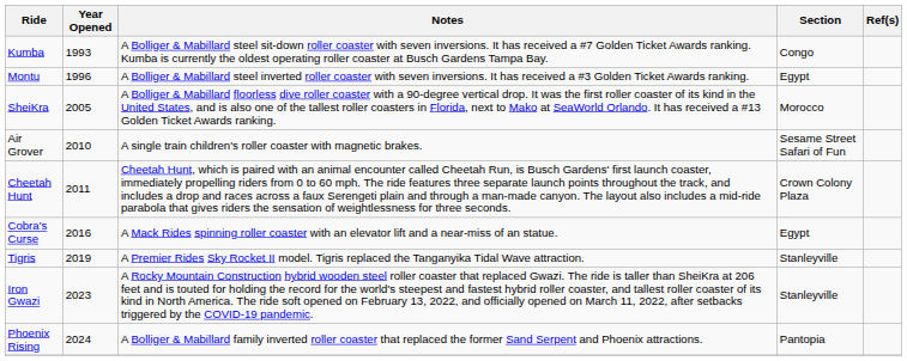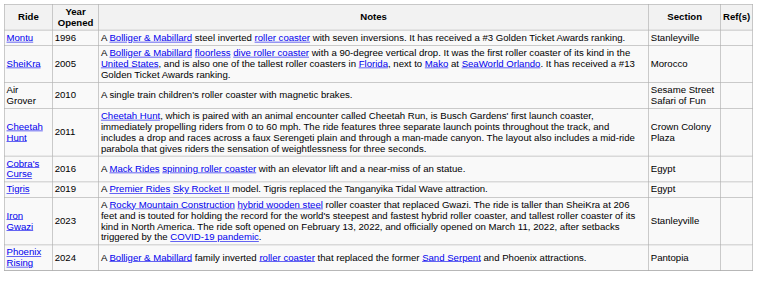- row: Kumba | 1993 | A Bolliger & Mabillard steel sit-down roller coaster with seven inversions. It has received a #7 Golden Ticket Awards ranking. Kumba is currently the oldest operating roller coaster at Busch Gardens Tampa Bay. | Congo
Montu | Section: Egypt -> Stanleyville
Tigris | Section: Stanleyville -> Egypt
